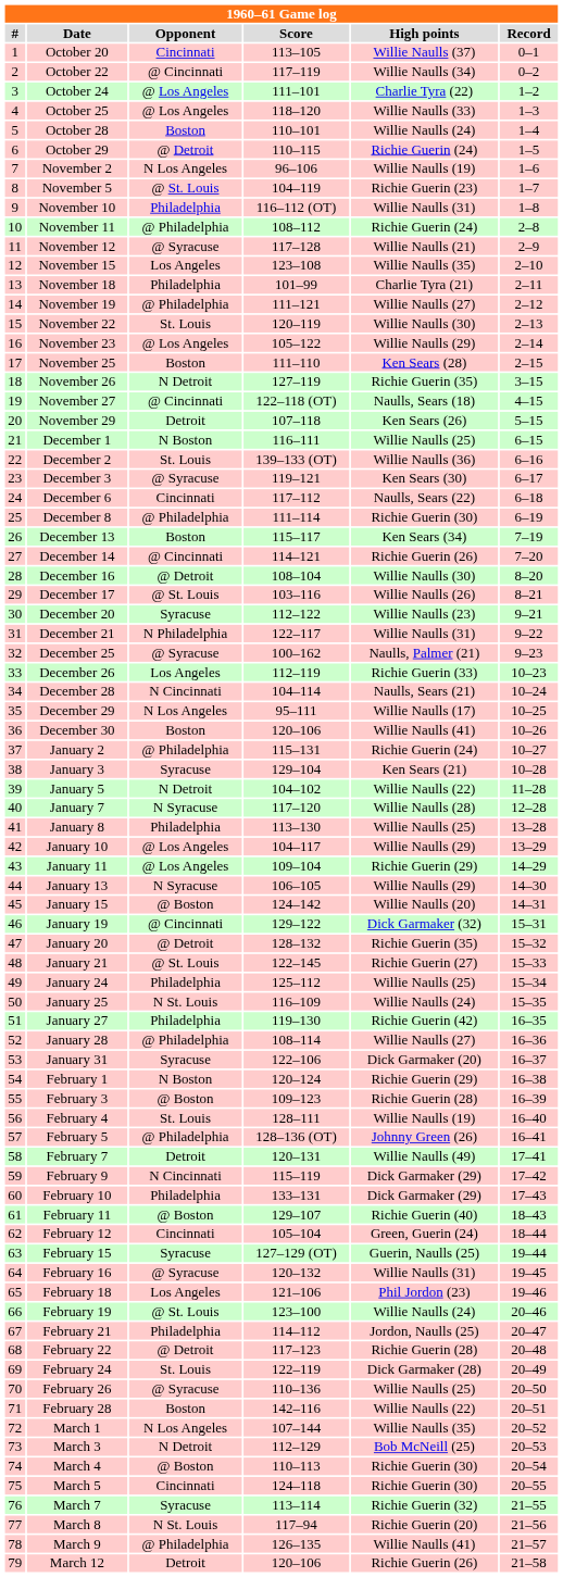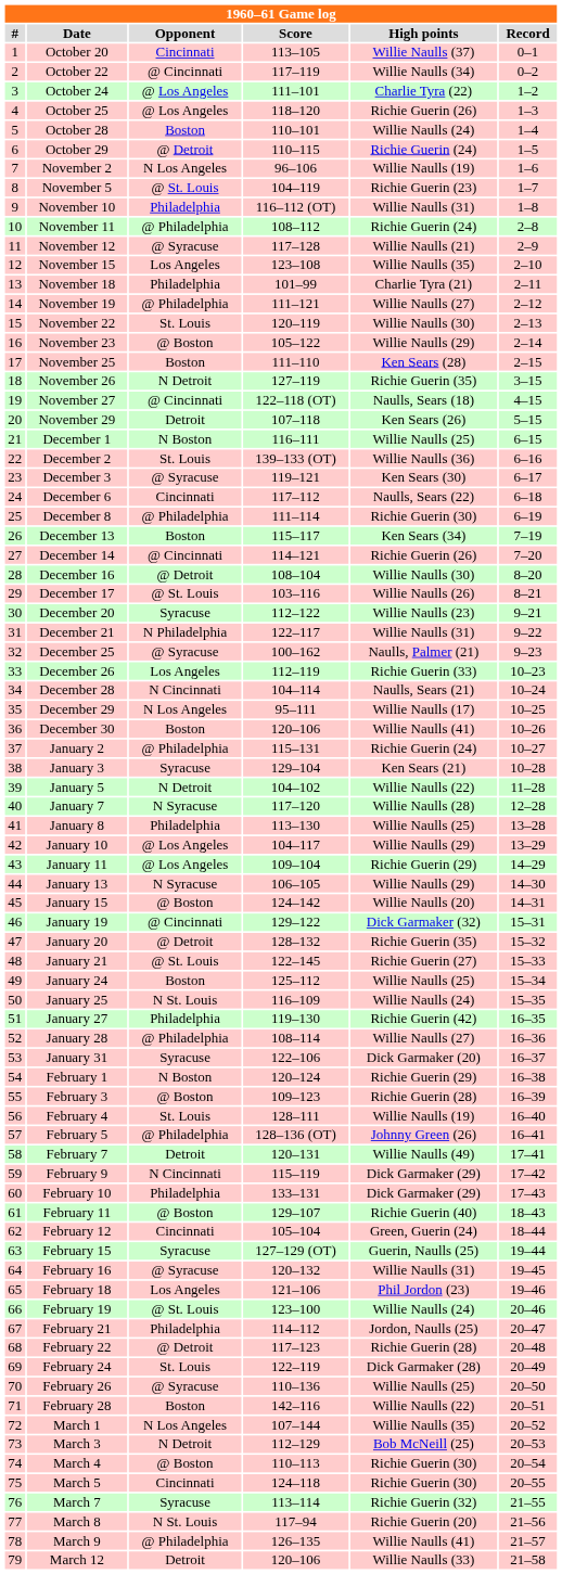October 25 | High points: Willie Naulls (33) -> Richie Guerin (26)
November 23 | Opponent: @ Los Angeles -> @ Boston
January 24 | Opponent: Philadelphia -> Boston
March 12 | High points: Richie Guerin (26) -> Willie Naulls (33)
